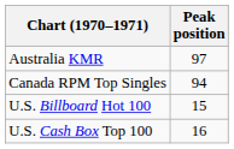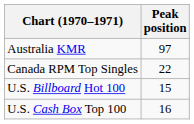Canada RPM Top Singles | Peak position: 94 -> 22
